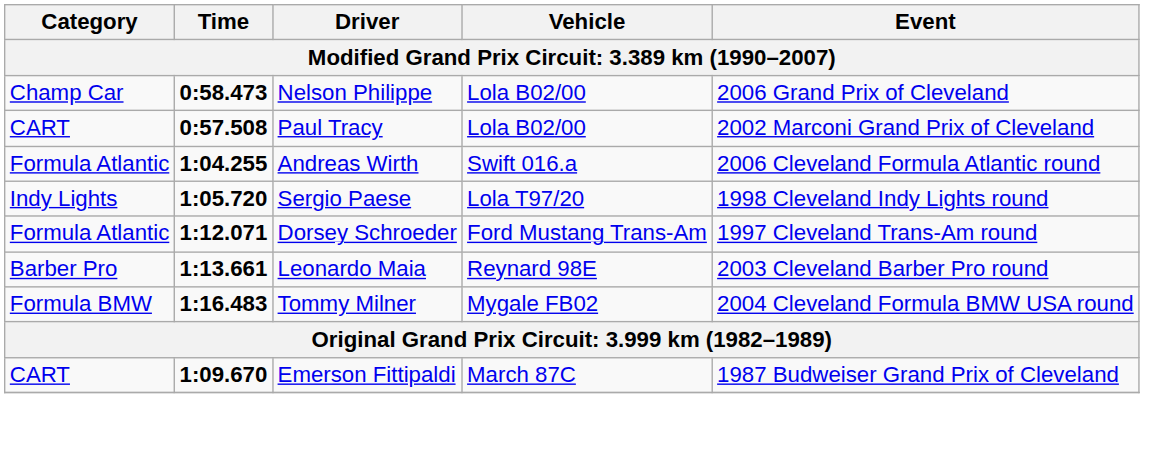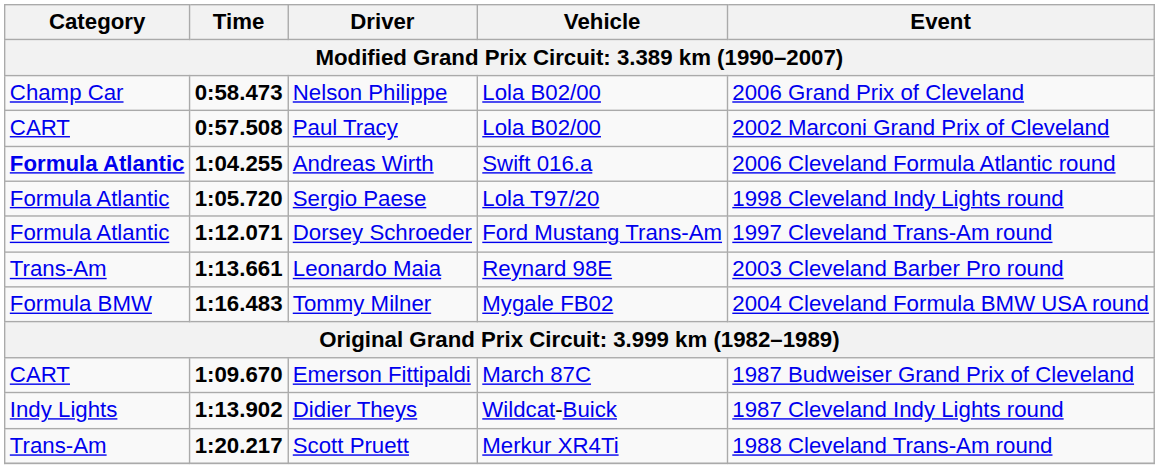Andreas Wirth | Category: normal -> bold
Sergio Paese | Category: Indy Lights -> Formula Atlantic
Leonardo Maia | Category: Barber Pro -> Trans-Am
+ row: Indy Lights | 1:13.902 | Didier Theys | Wildcat-Buick | 1987 Cleveland Indy Lights round
+ row: Trans-Am | 1:20.217 | Scott Pruett | Merkur XR4Ti | 1988 Cleveland Trans-Am round
